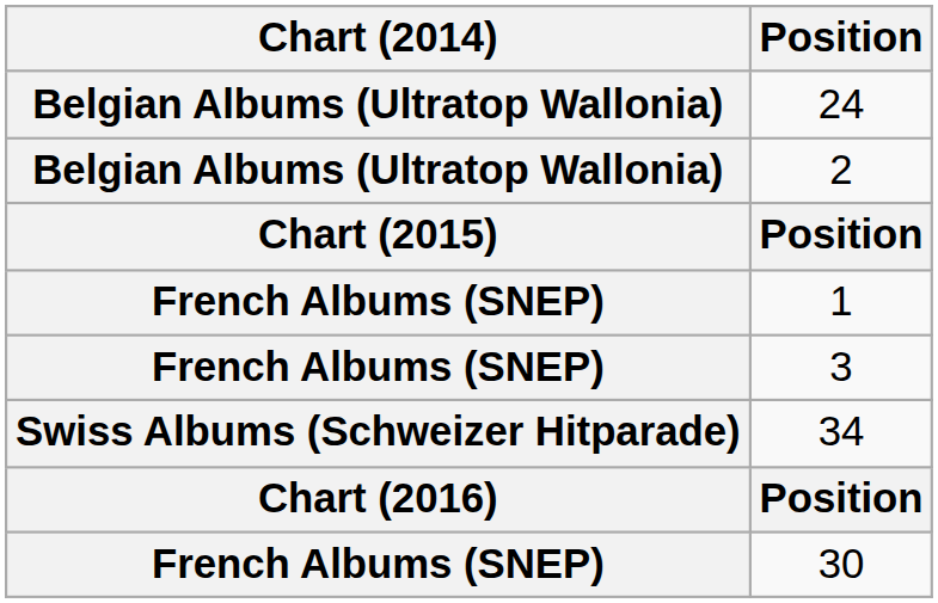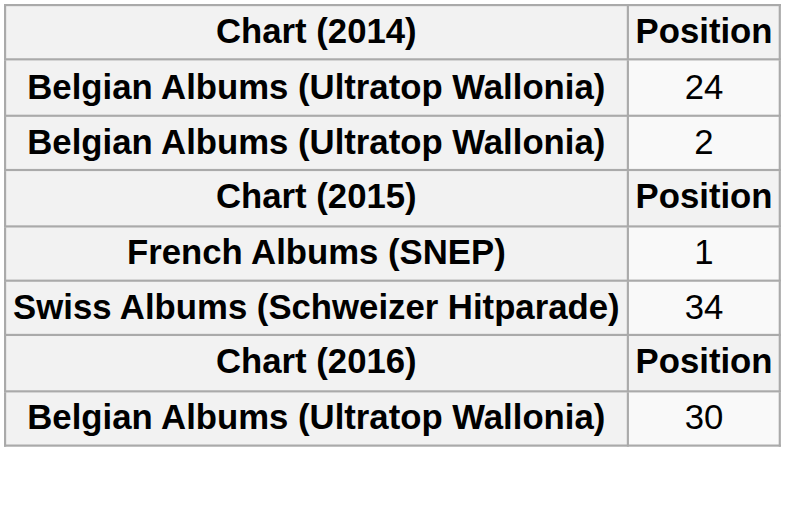- row: French Albums (SNEP) | 3
30 | Chart (2014): French Albums (SNEP) -> Belgian Albums (Ultratop Wallonia)
